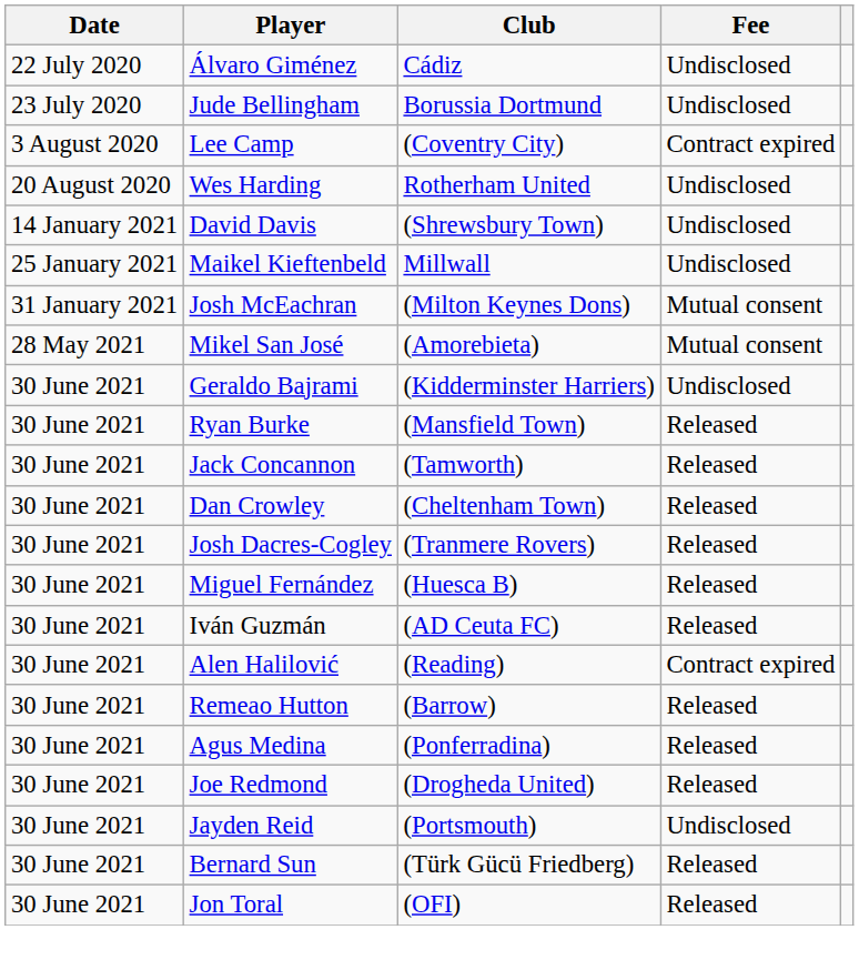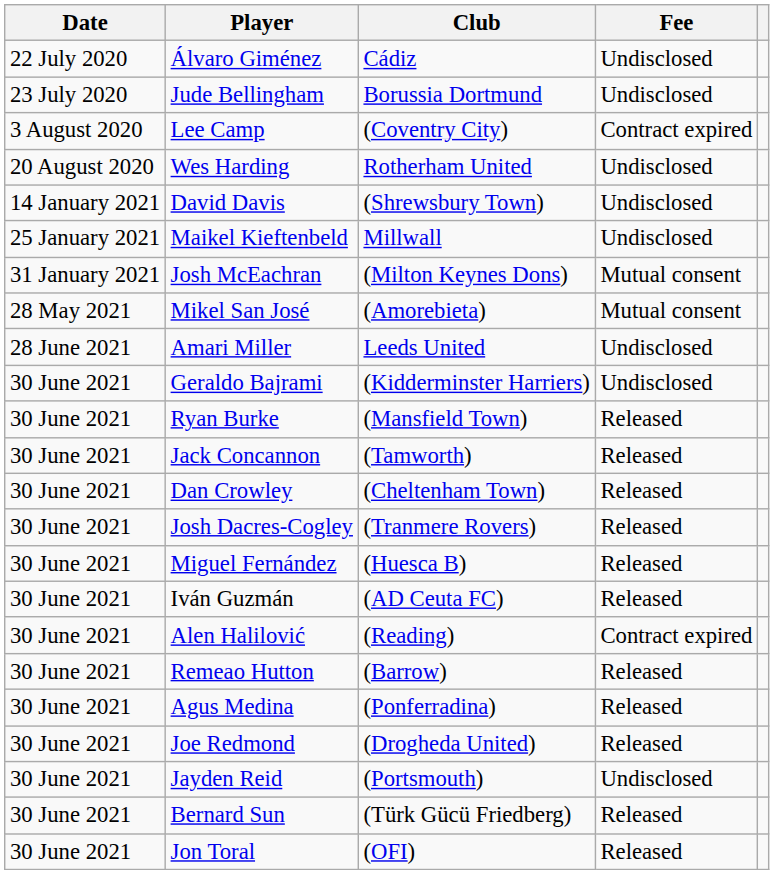+ row: 28 June 2021 | Amari Miller | Leeds United | Undisclosed
